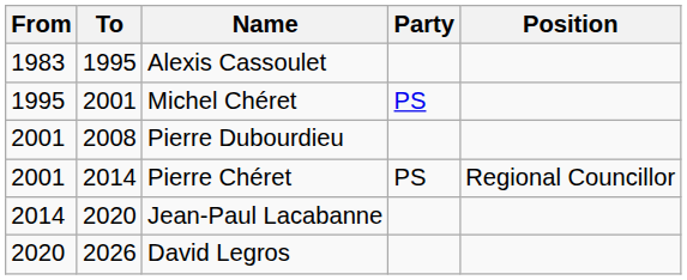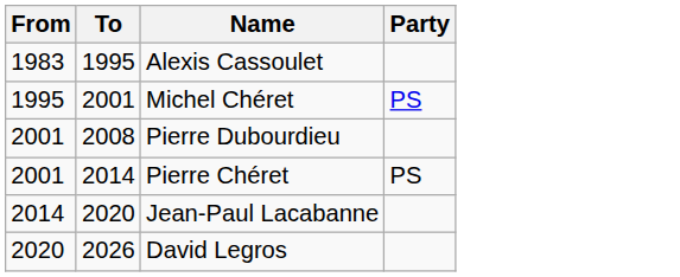- column: Position | Regional Councillor
